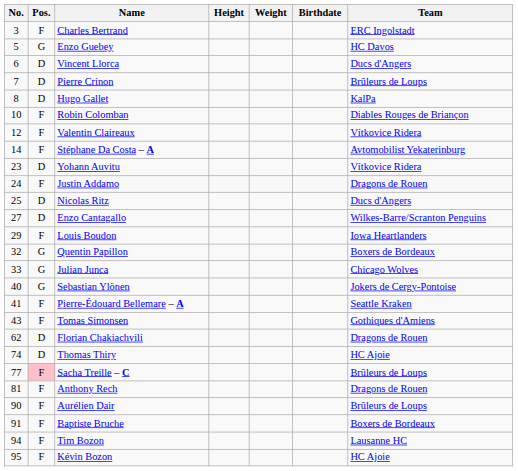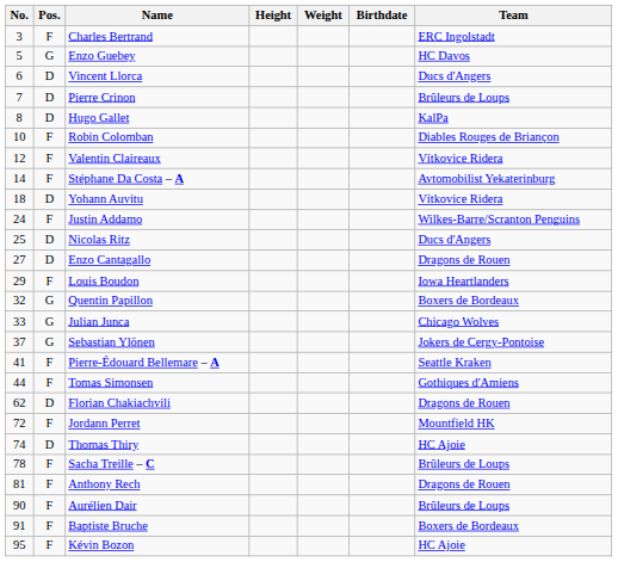Yohann Auvitu | No.: 23 -> 18
Justin Addamo | Team: Dragons de Rouen -> Wilkes-Barre/Scranton Penguins
Enzo Cantagallo | Team: Wilkes-Barre/Scranton Penguins -> Dragons de Rouen
Sebastian Ylönen | No.: 40 -> 37
Tomas Simonsen | No.: 43 -> 44
+ row: 72 | F | Jordann Perret | Mountfield HK
Sacha Treille – C | No.: 77 -> 78
Sacha Treille – C | Pos.: pink background -> no background
- row: 94 | F | Tim Bozon | Lausanne HC
